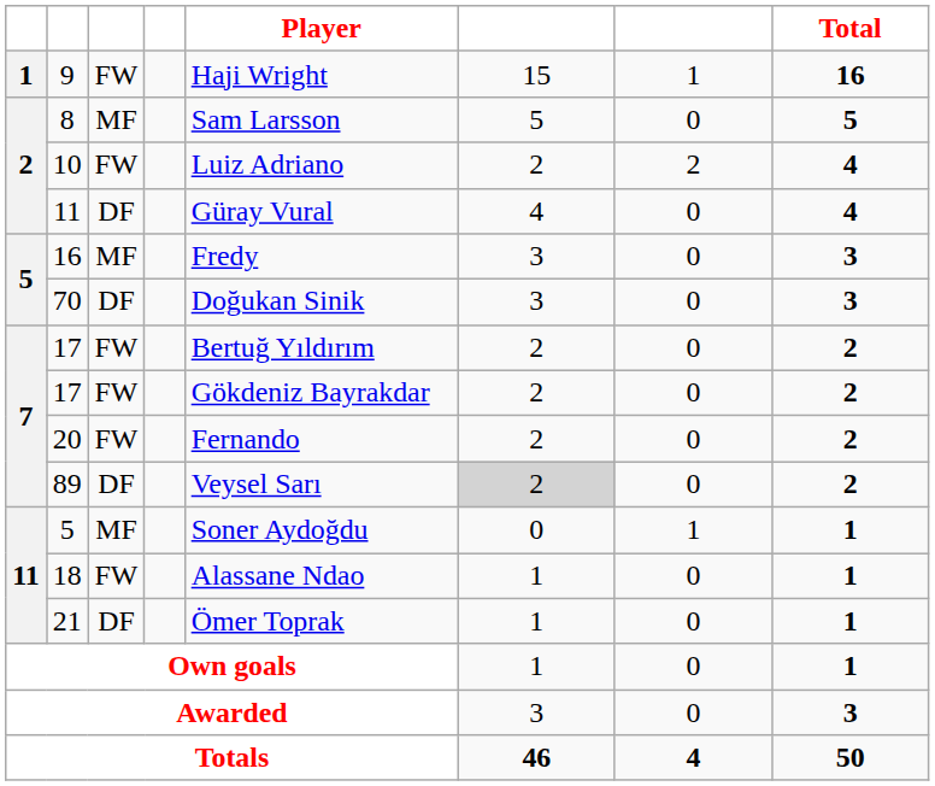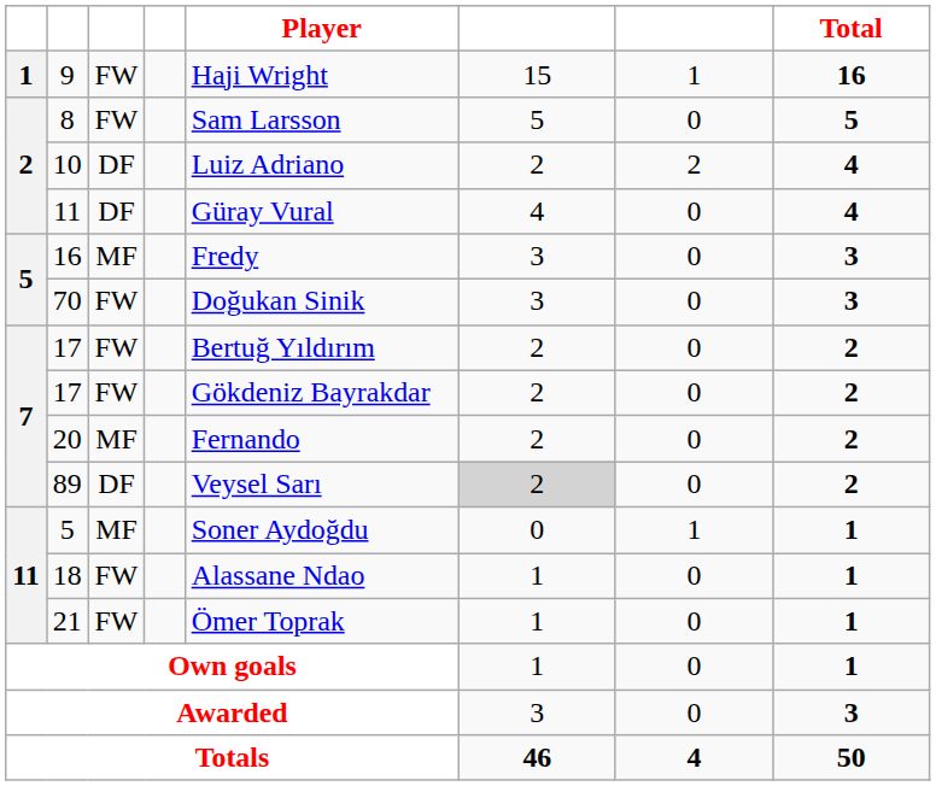8 | column 3: MF -> FW
10 | column 3: FW -> DF
70 | column 3: DF -> FW
20 | column 3: FW -> MF
21 | column 3: DF -> FW
